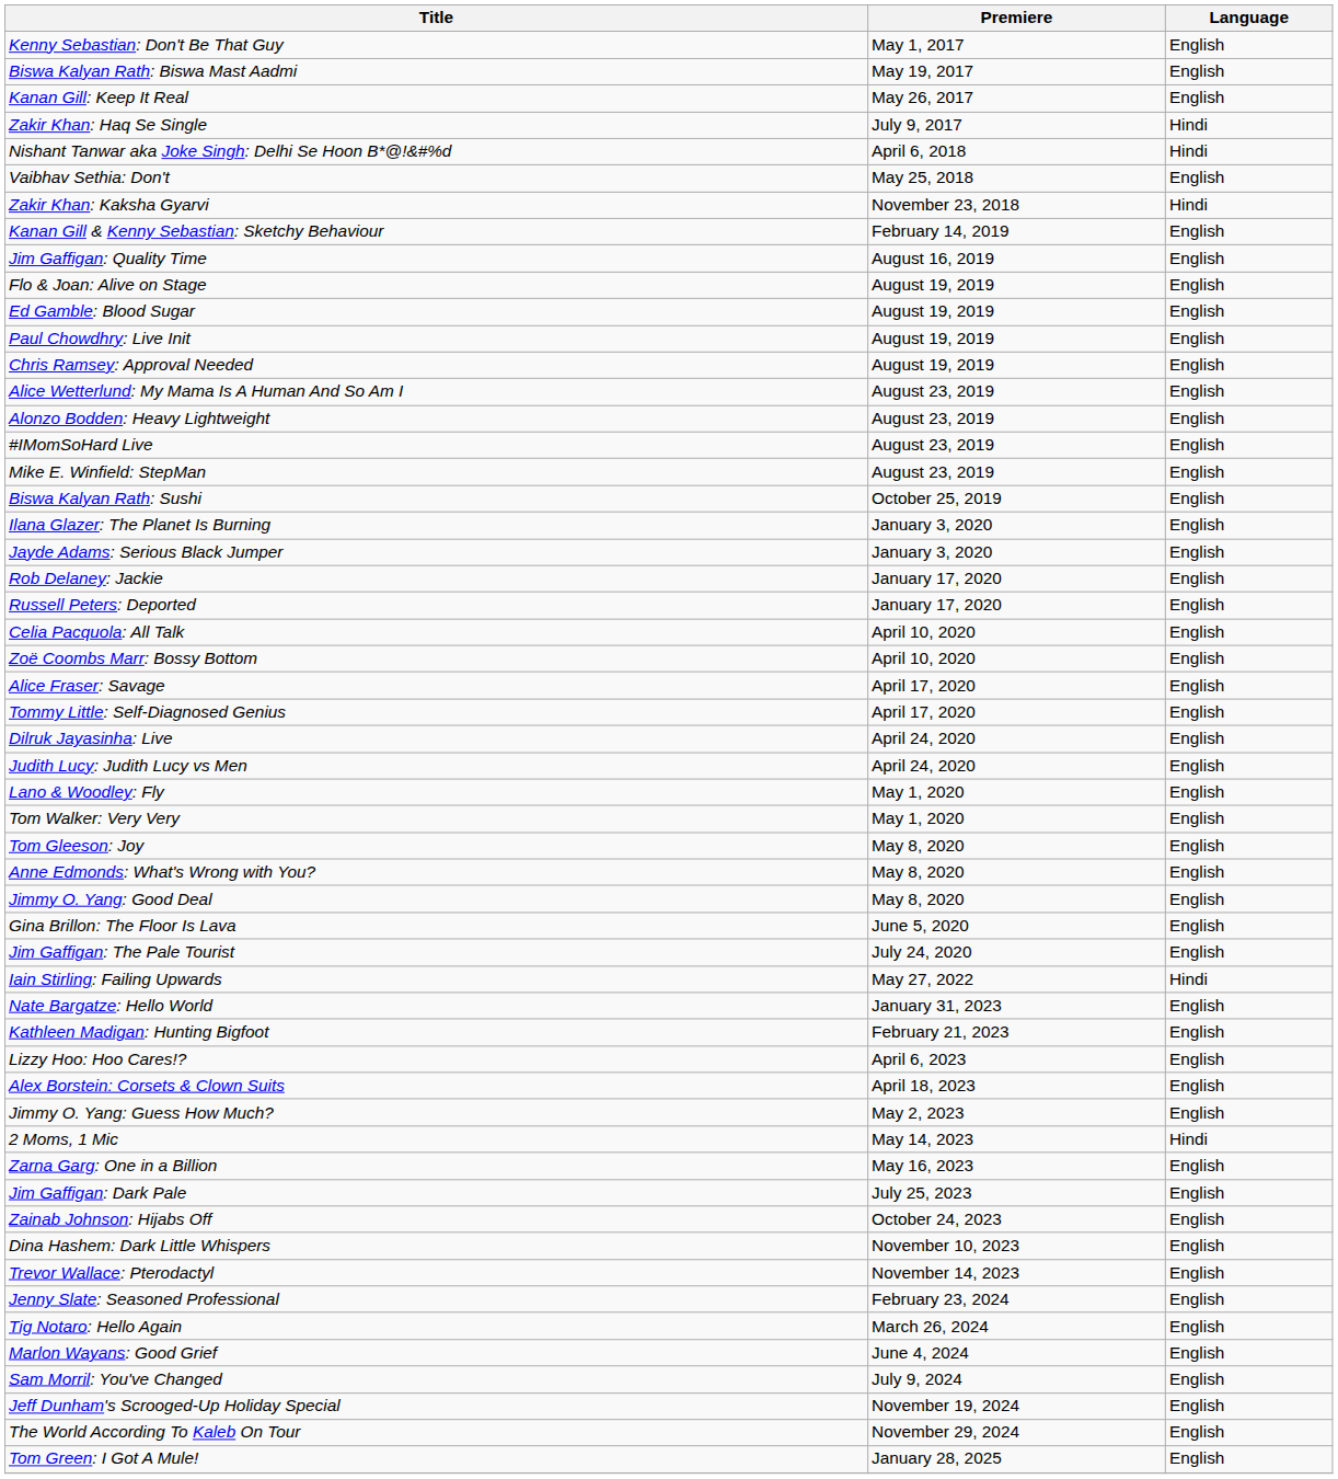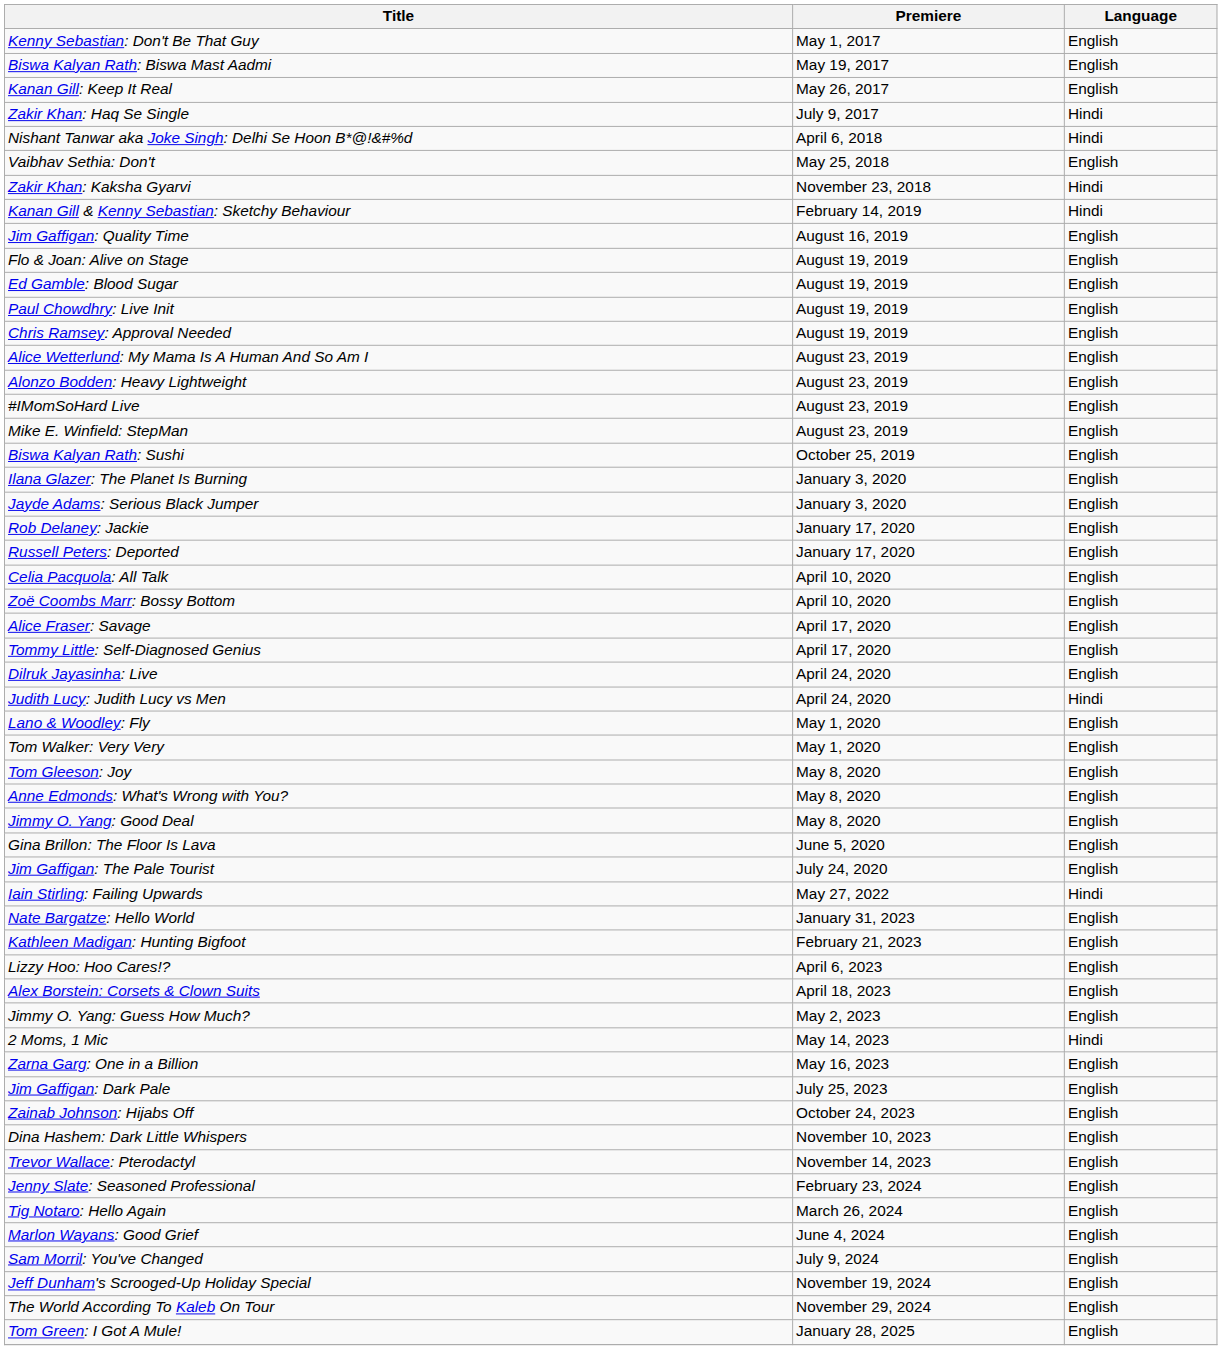Kanan Gill & Kenny Sebastian: Sketchy Behaviour | Language: English -> Hindi
Judith Lucy: Judith Lucy vs Men | Language: English -> Hindi
